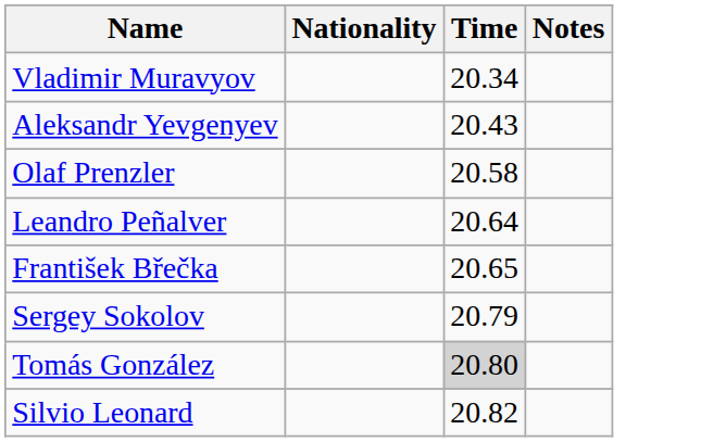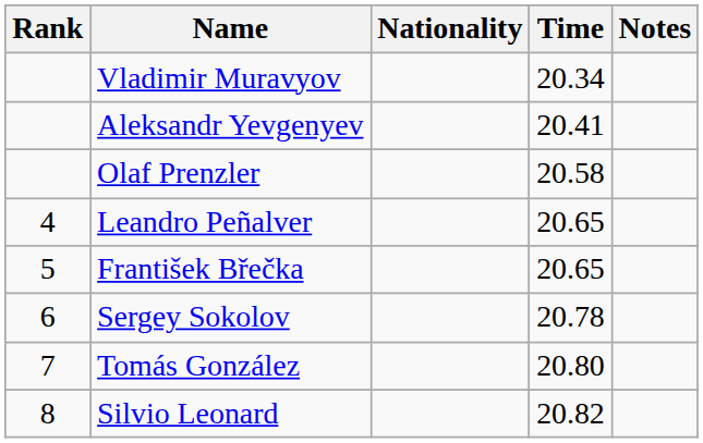+ column: Rank | 4 | 5 | 6 | 7 | 8
Aleksandr Yevgenyev | Time: 20.43 -> 20.41
Leandro Peñalver | Time: 20.64 -> 20.65
Sergey Sokolov | Time: 20.79 -> 20.78
Tomás González | Time: lightgrey background -> no background
